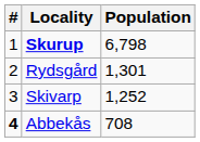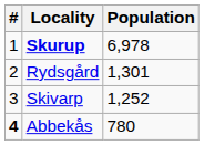Skurup | Population: 6,798 -> 6,978
Abbekås | Population: 708 -> 780
